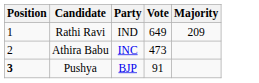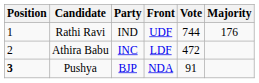+ column: Front | UDF | LDF | NDA
Rathi Ravi | Vote: 649 -> 744
Rathi Ravi | Majority: 209 -> 176
Athira Babu | Vote: 473 -> 472
